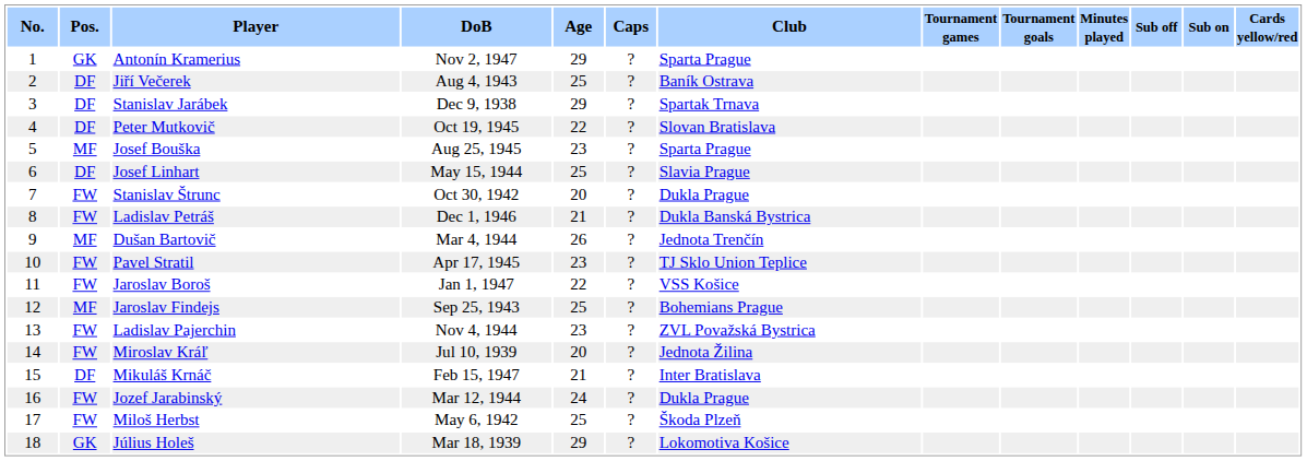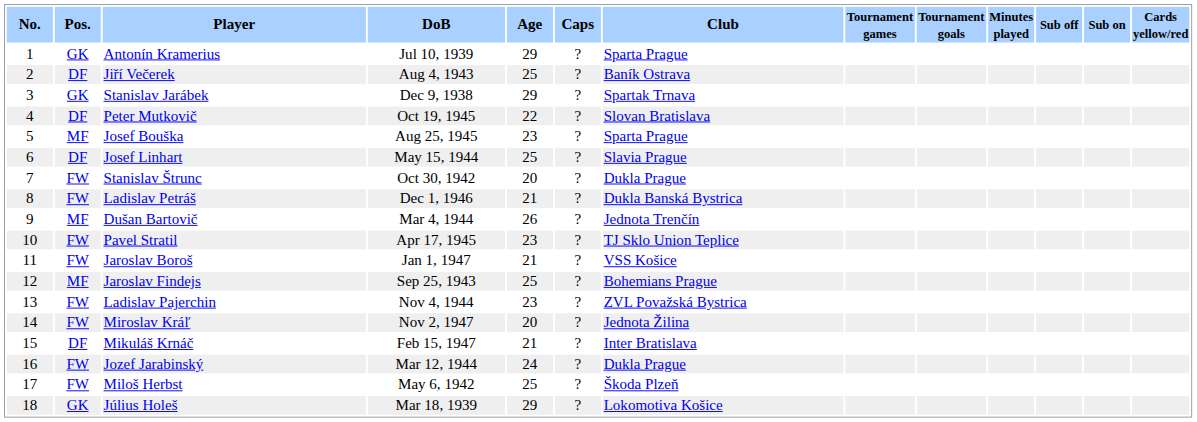Antonín Kramerius | DoB: Nov 2, 1947 -> Jul 10, 1939
Stanislav Jarábek | Pos.: DF -> GK
Jaroslav Boroš | Age: 22 -> 21
Miroslav Kráľ | DoB: Jul 10, 1939 -> Nov 2, 1947
